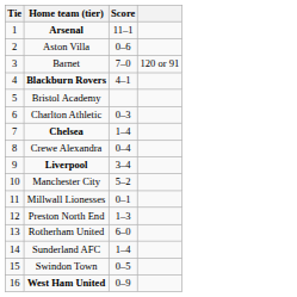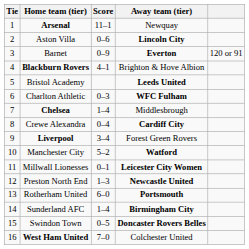+ column: Away team (tier) | Newquay | Lincoln City | Everton | Brighton & Hove Albion | Leeds United | WFC Fulham | Middlesbrough | Cardiff City | Forest Green Rovers | Watford | Leicester City Women | Newcastle United | Portsmouth | Birmingham City | Doncaster Rovers Belles | Colchester United
Barnet | Score: 7–0 -> 0–9
West Ham United | Score: 0–9 -> 7–0
